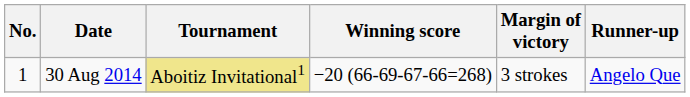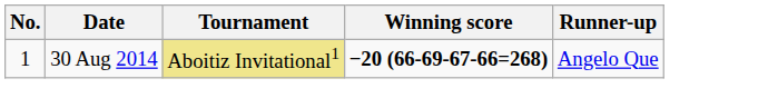- column: Margin of victory | 3 strokes
30 Aug 2014 | Winning score: normal -> bold
